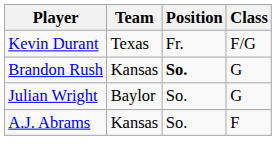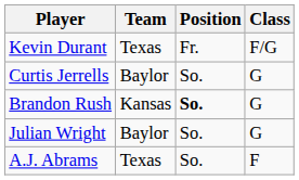+ row: Curtis Jerrells | Baylor | So. | G
A.J. Abrams | Team: Kansas -> Texas
